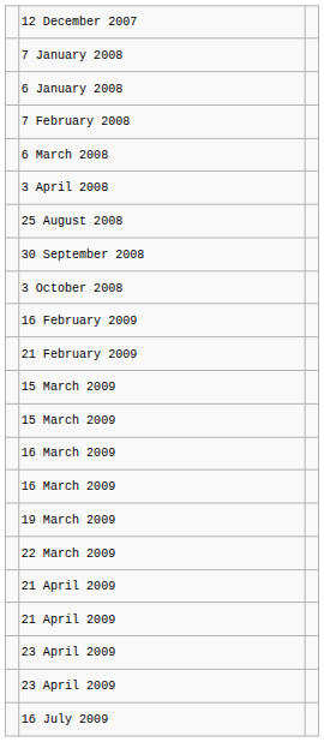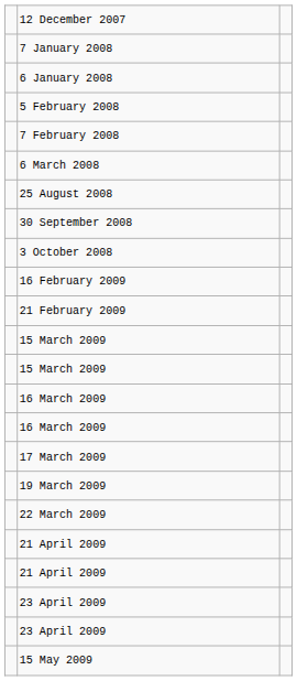+ row: 5 February 2008
- row: 3 April 2008
+ row: 17 March 2009
+ row: 15 May 2009
- row: 16 July 2009
